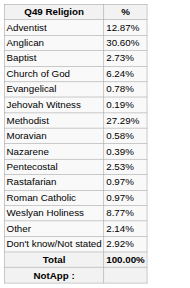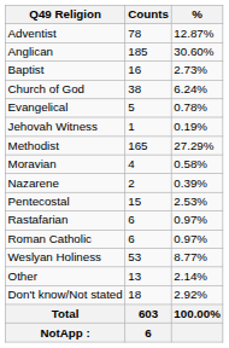+ column: Counts | 78 | 185 | 16 | 38 | 5 | 1 | 165 | 4 | 2 | 15 | 6 | 6 | 53 | 13 | 18 | 603 | 6
